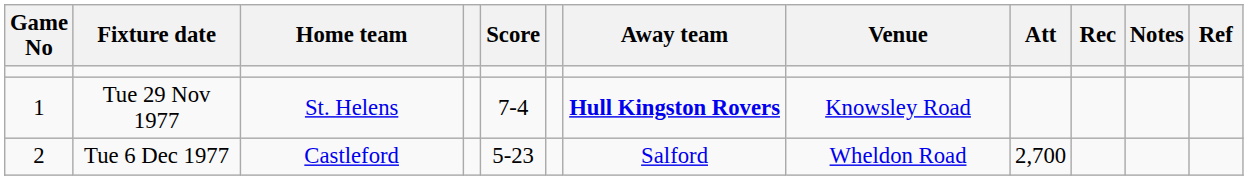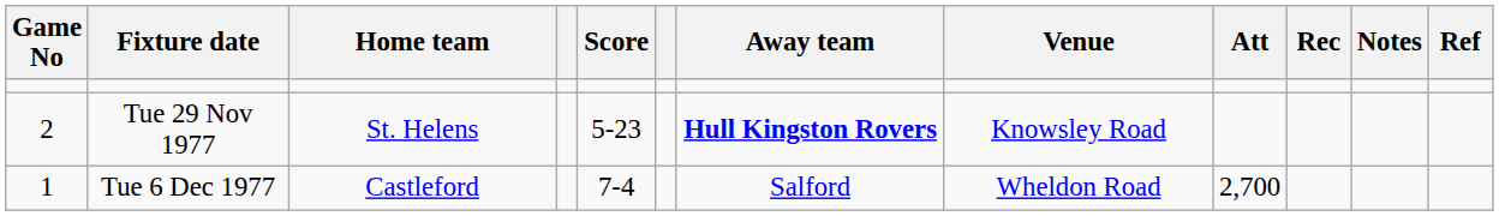Tue 29 Nov 1977 | Game No: 1 -> 2
Tue 29 Nov 1977 | Score: 7-4 -> 5-23
Tue 6 Dec 1977 | Game No: 2 -> 1
Tue 6 Dec 1977 | Score: 5-23 -> 7-4
